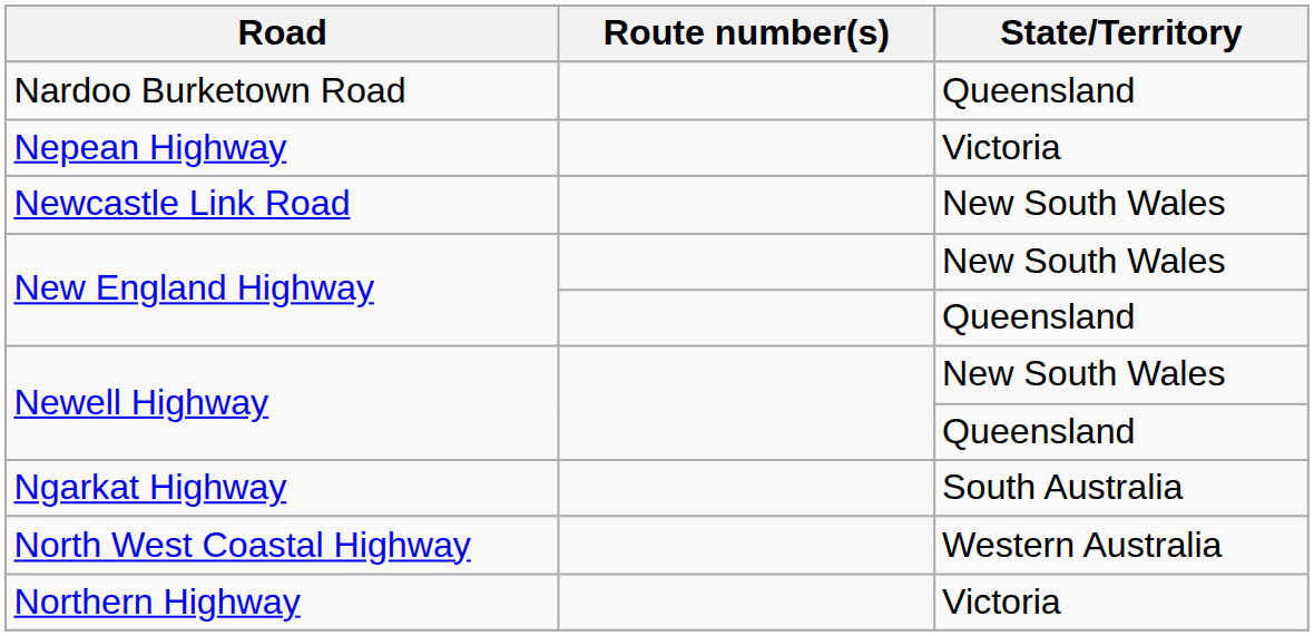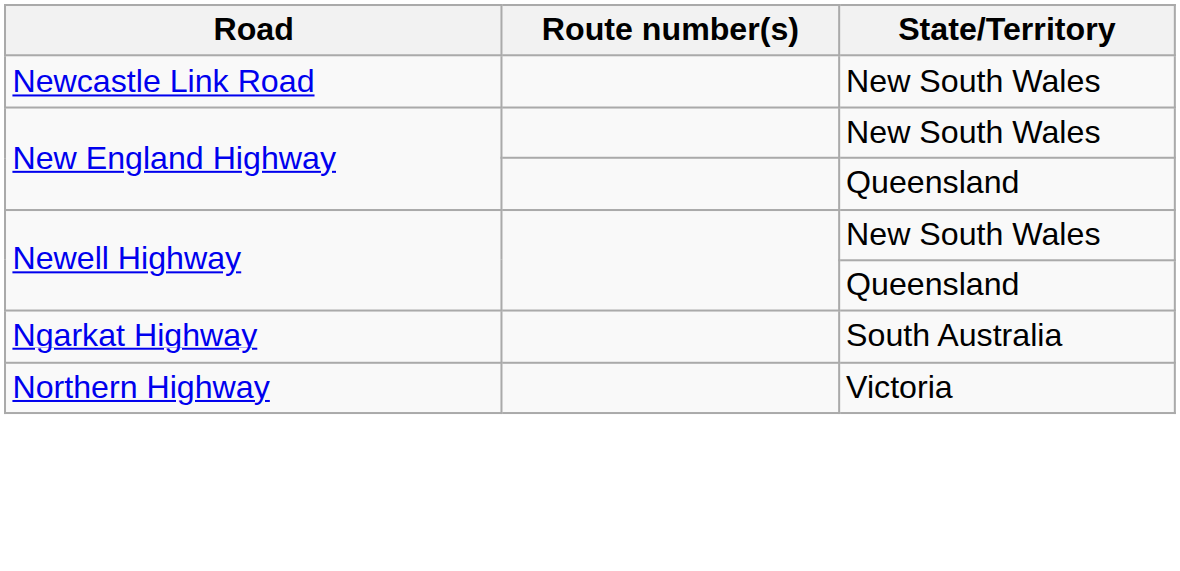- row: Nardoo Burketown Road | Queensland
- row: Nepean Highway | Victoria
- row: North West Coastal Highway | Western Australia
